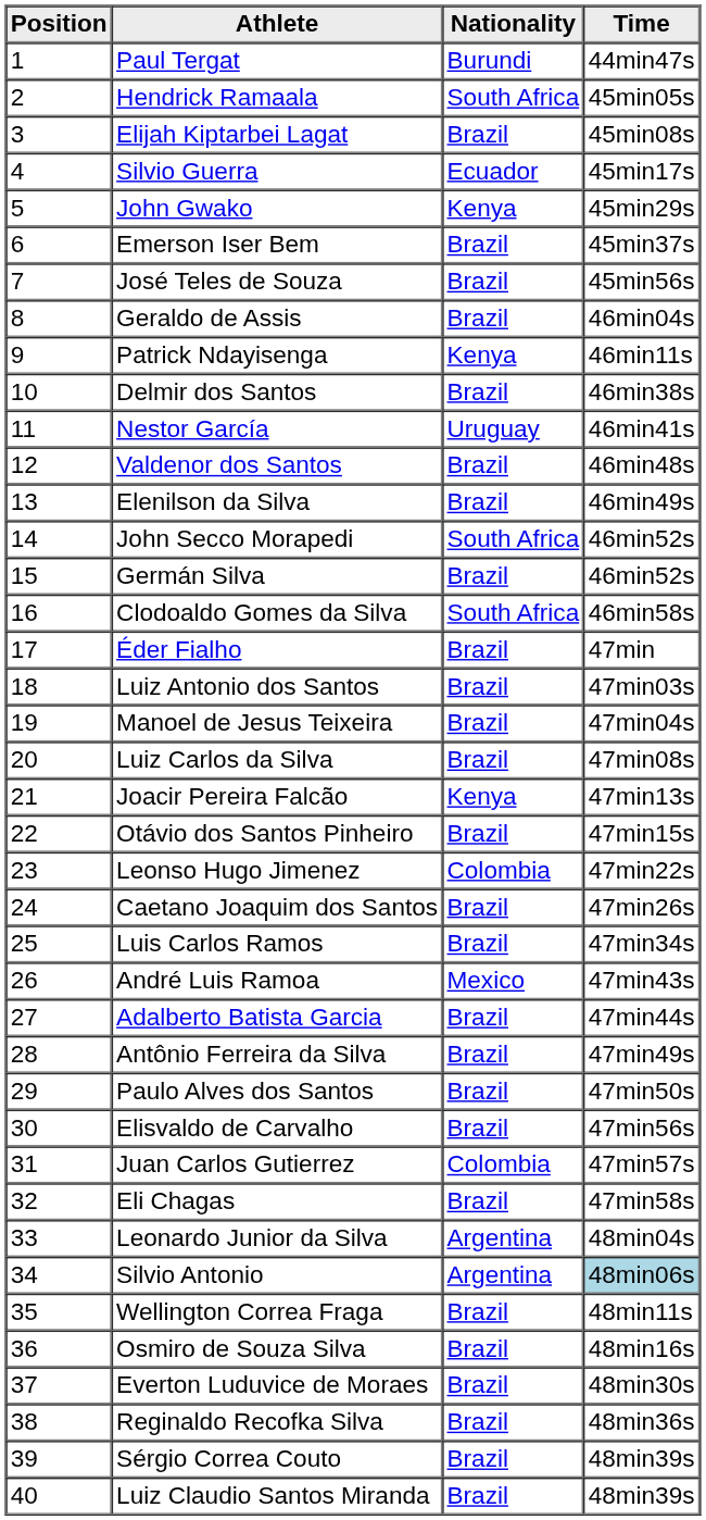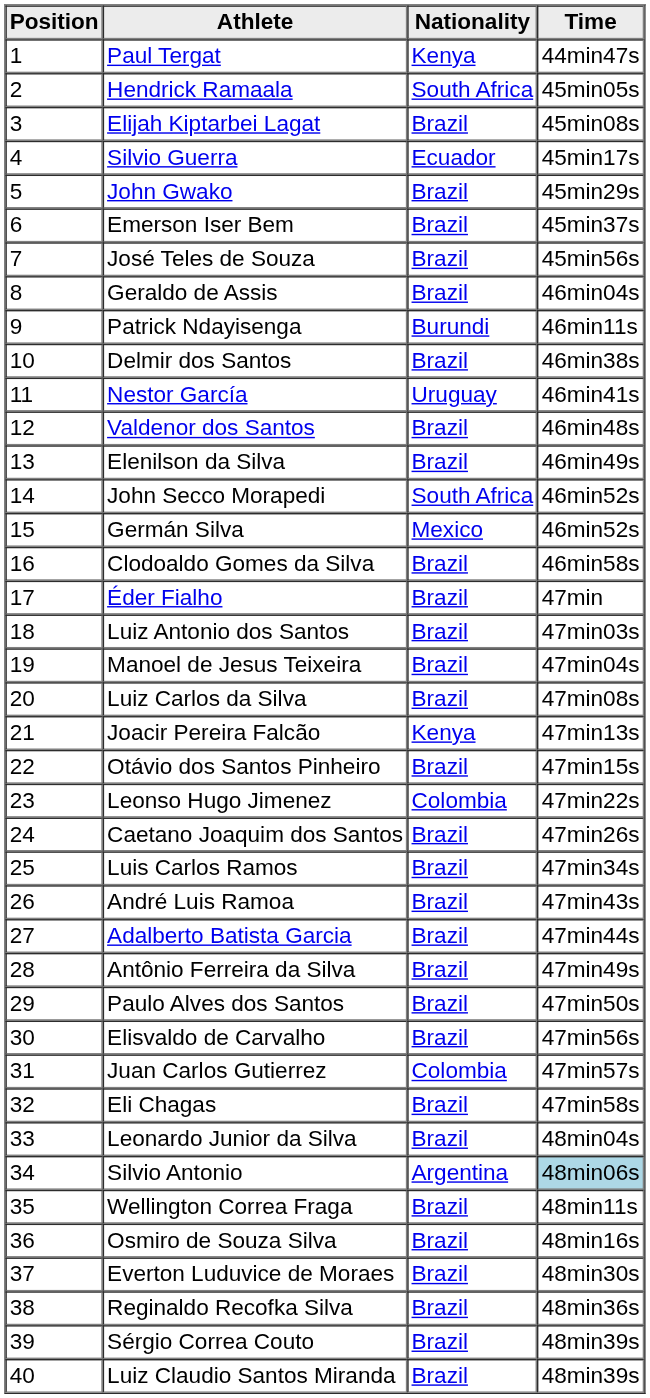Paul Tergat | Nationality: Burundi -> Kenya
John Gwako | Nationality: Kenya -> Brazil
Patrick Ndayisenga | Nationality: Kenya -> Burundi
Germán Silva | Nationality: Brazil -> Mexico
Clodoaldo Gomes da Silva | Nationality: South Africa -> Brazil
André Luis Ramoa | Nationality: Mexico -> Brazil
Leonardo Junior da Silva | Nationality: Argentina -> Brazil
